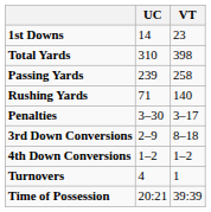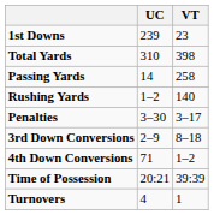1st Downs | UC: 14 -> 239
Passing Yards | UC: 239 -> 14
Rushing Yards | UC: 71 -> 1–2
4th Down Conversions | UC: 1–2 -> 71
rows swapped: Turnovers <-> Time of Possession
